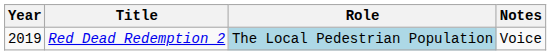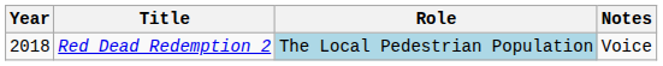Red Dead Redemption 2 | Year: 2019 -> 2018
